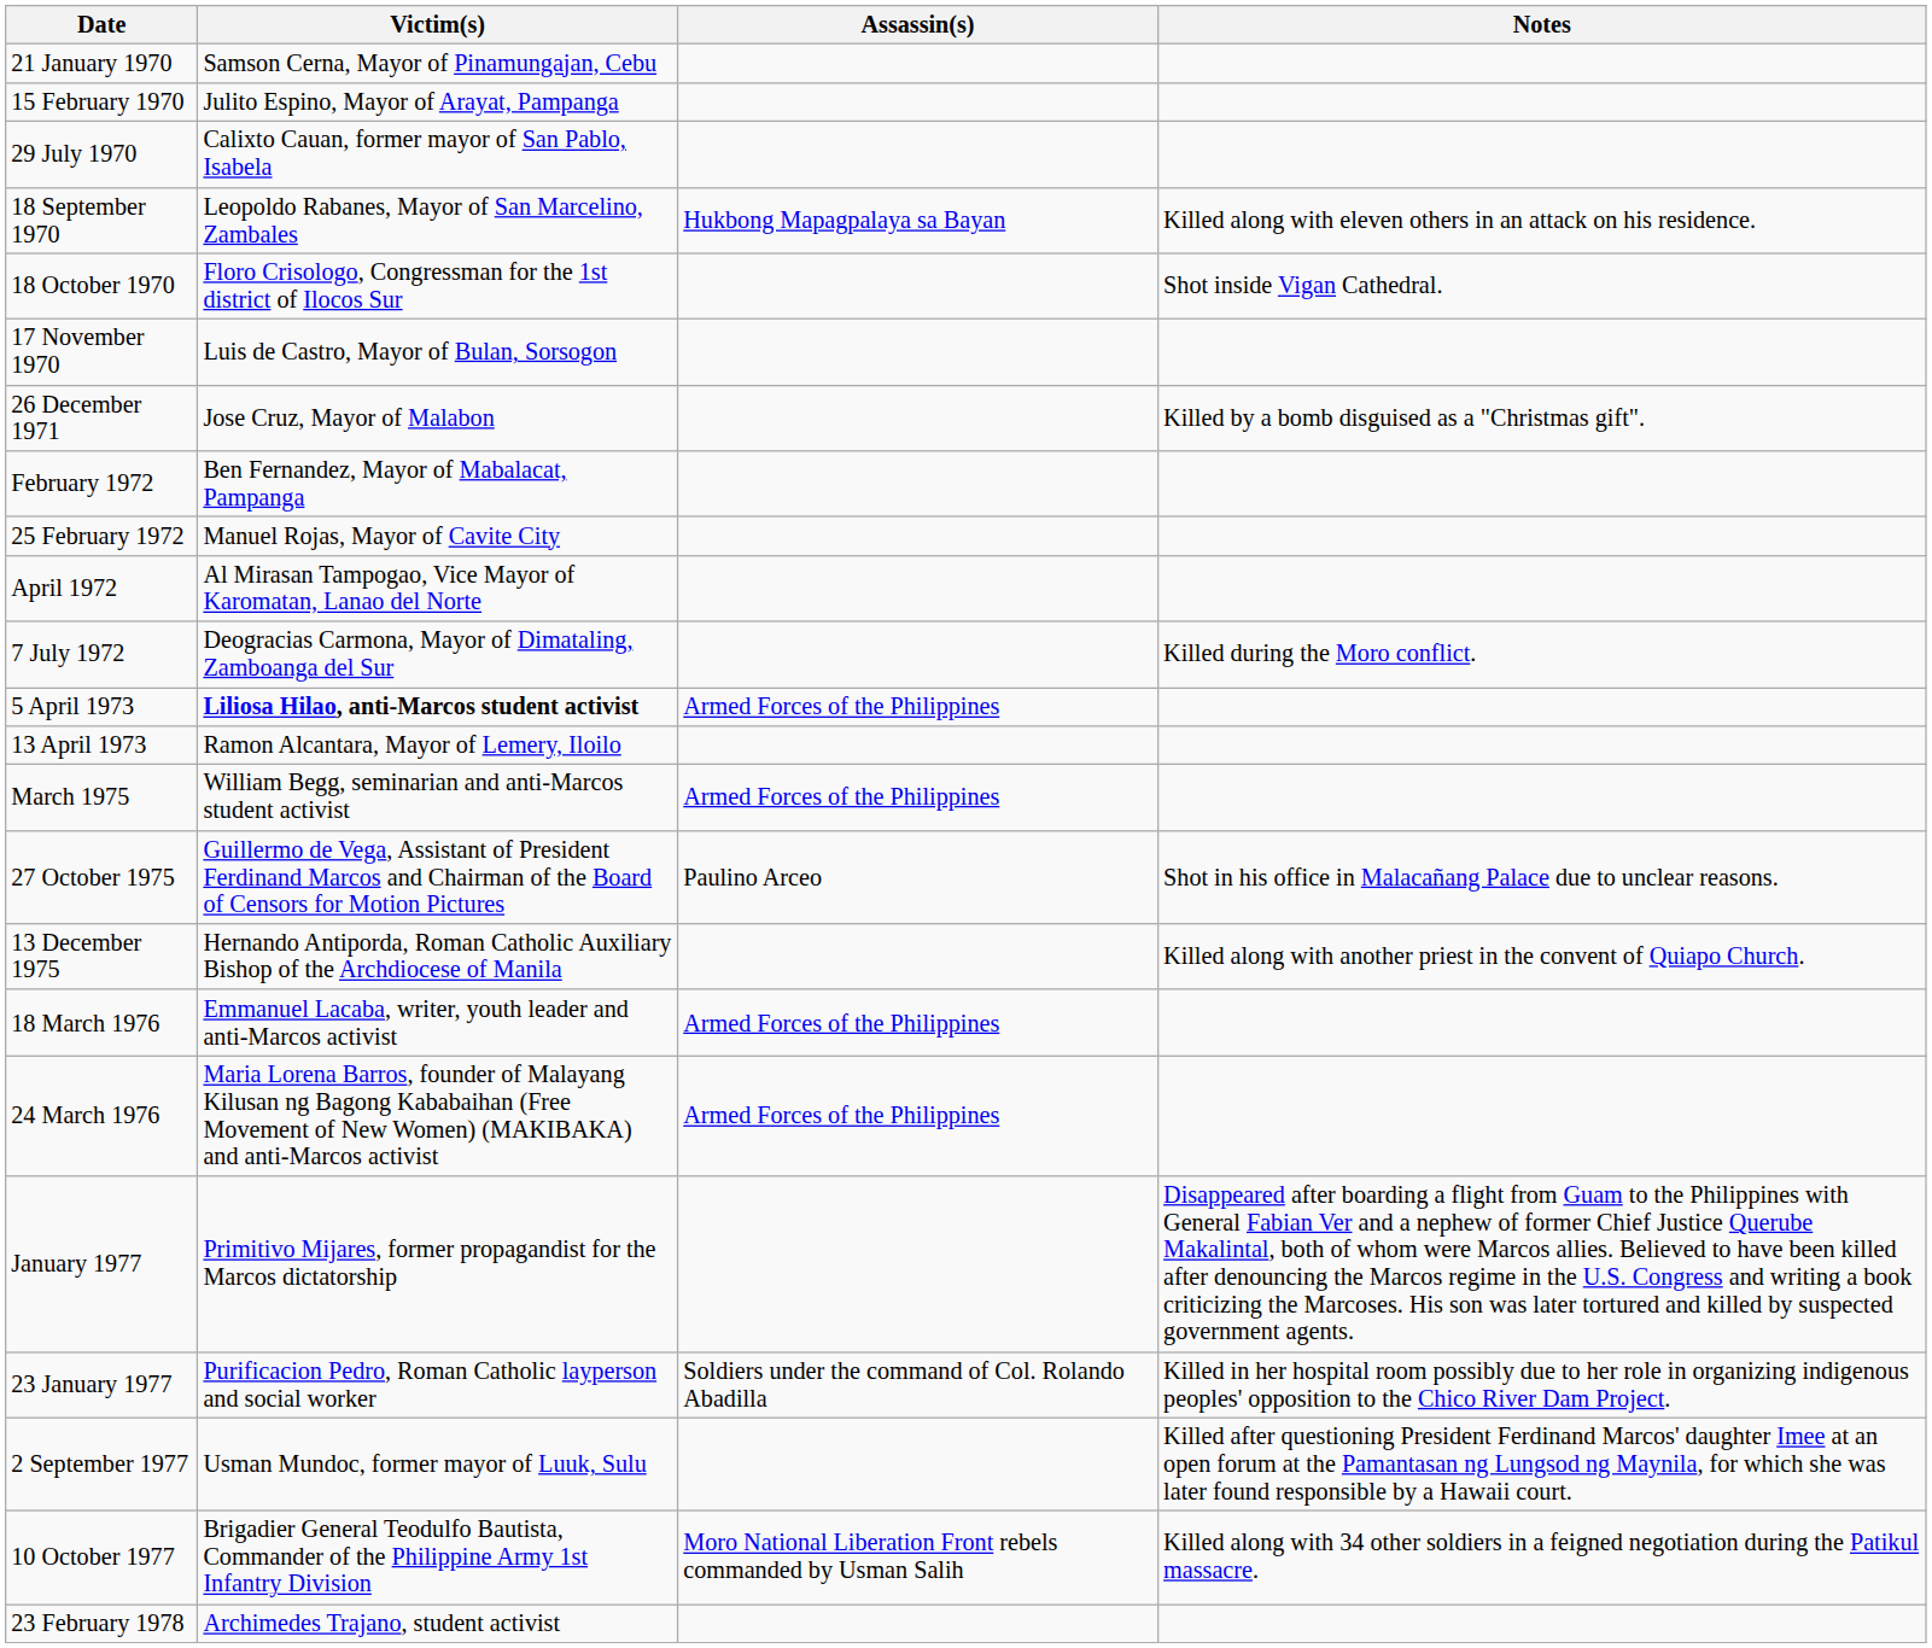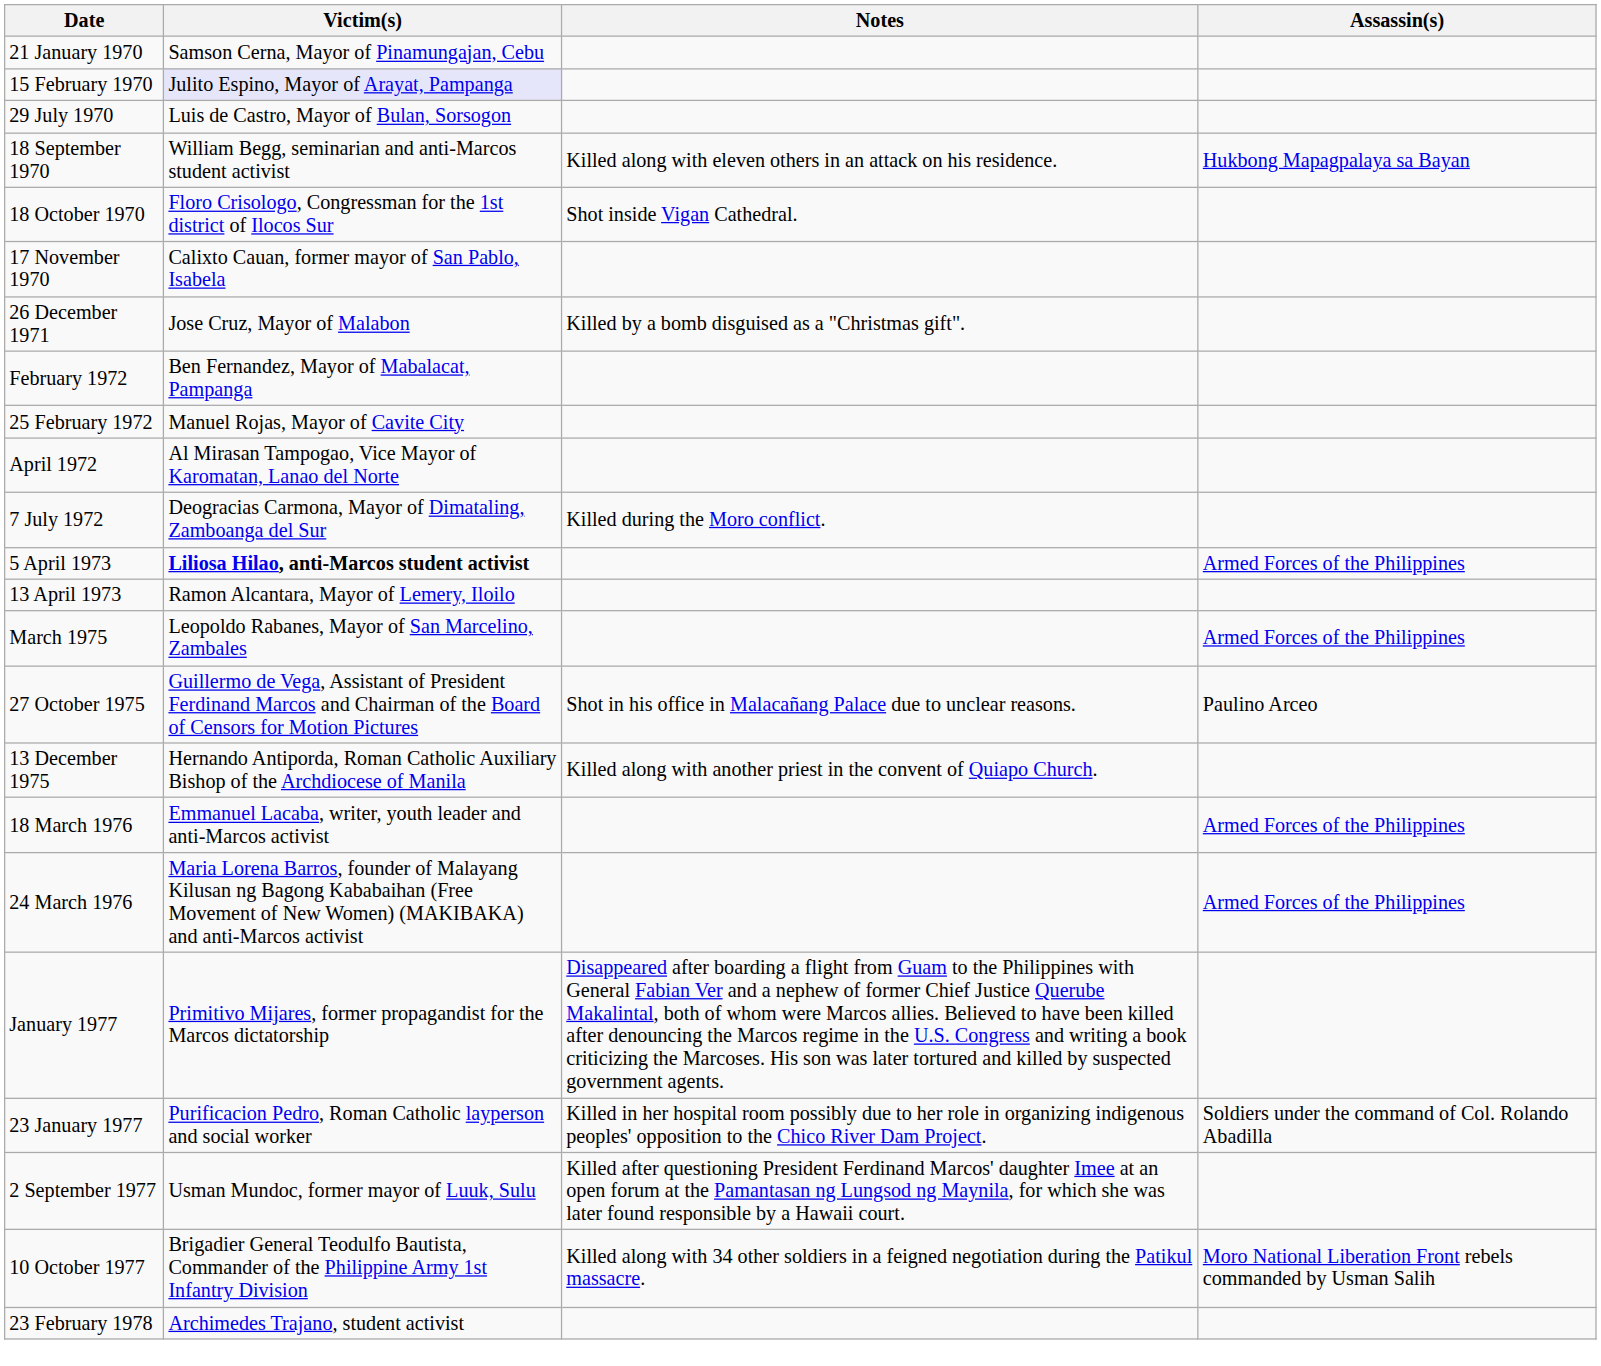columns swapped: Assassin(s) <-> Notes
15 February 1970 | Victim(s): no background -> lavender background
29 July 1970 | Victim(s): Calixto Cauan, former mayor of San Pablo, Isabela -> Luis de Castro, Mayor of Bulan, Sorsogon
18 September 1970 | Victim(s): Leopoldo Rabanes, Mayor of San Marcelino, Zambales -> William Begg, seminarian and anti-Marcos student activist
17 November 1970 | Victim(s): Luis de Castro, Mayor of Bulan, Sorsogon -> Calixto Cauan, former mayor of San Pablo, Isabela
March 1975 | Victim(s): William Begg, seminarian and anti-Marcos student activist -> Leopoldo Rabanes, Mayor of San Marcelino, Zambales
